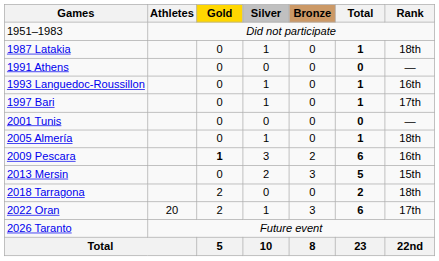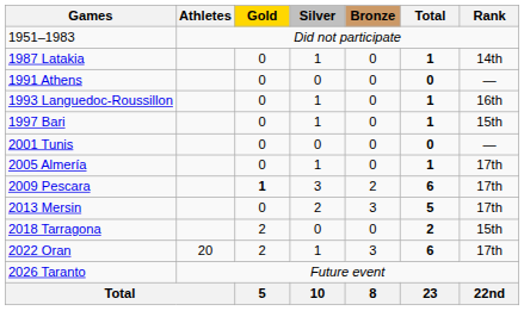1987 Latakia | Rank: 18th -> 14th
1997 Bari | Rank: 17th -> 15th
2005 Almería | Rank: 18th -> 17th
2009 Pescara | Rank: 16th -> 17th
2013 Mersin | Rank: 15th -> 17th
2018 Tarragona | Rank: 18th -> 15th
